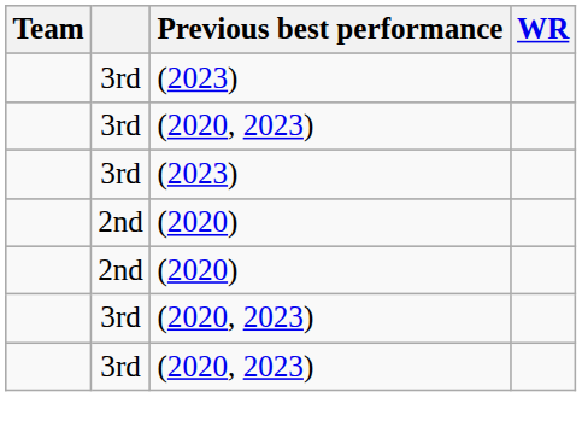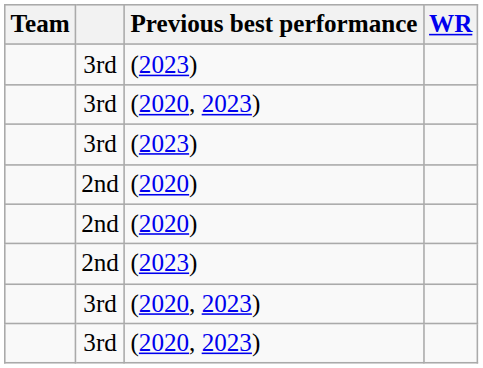+ row: 2nd | (2023)
